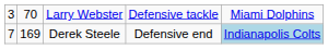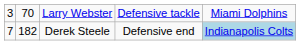Derek Steele | column 2: 169 -> 182
